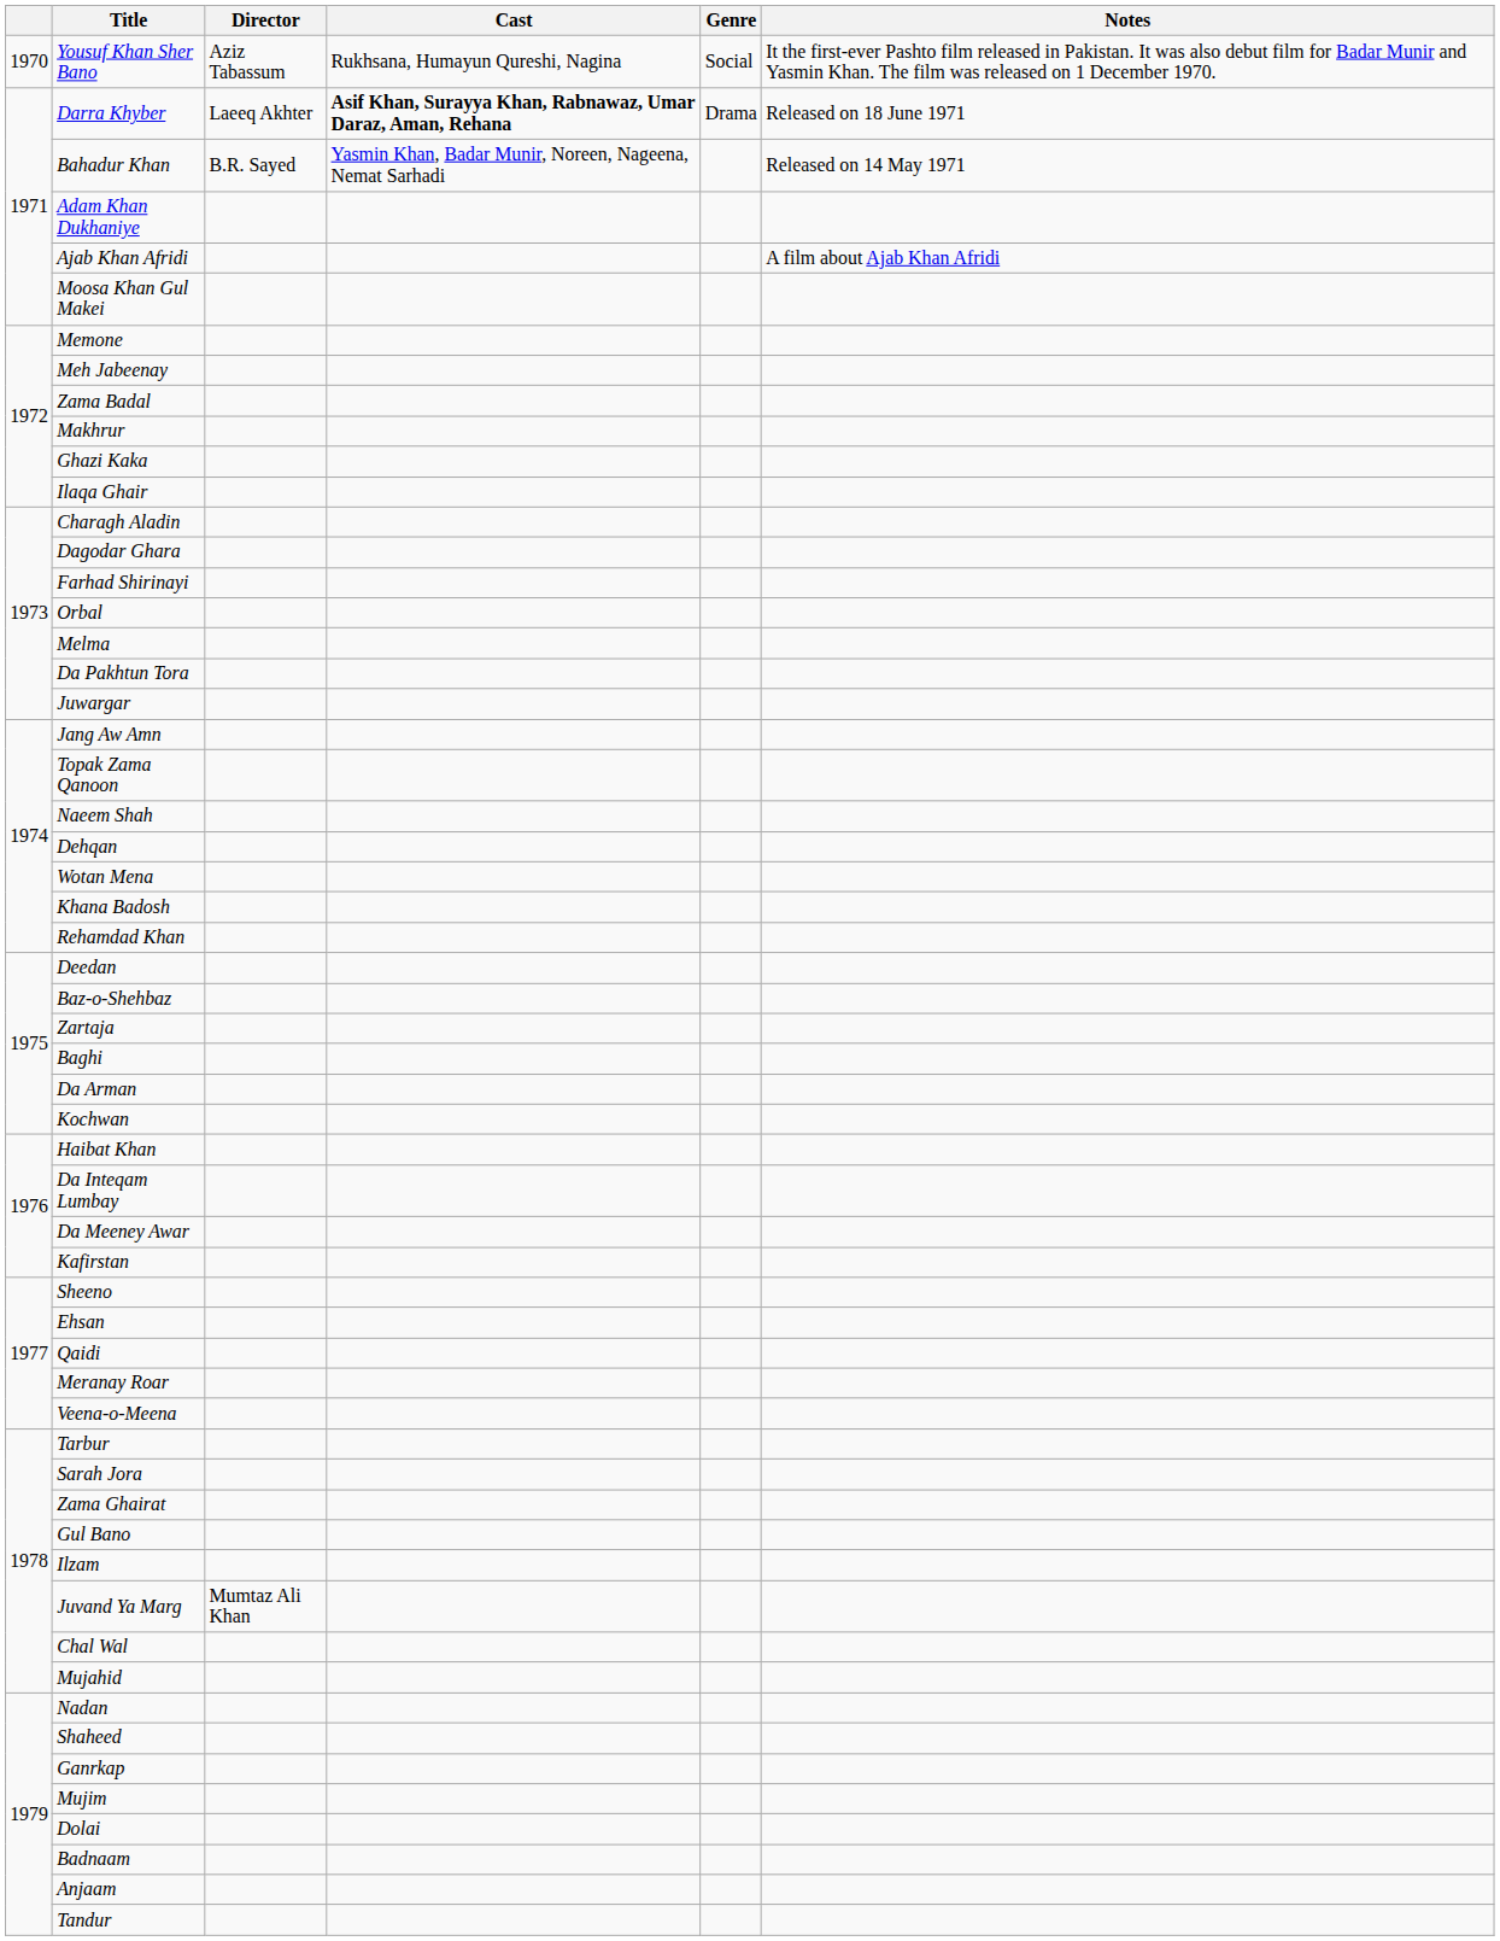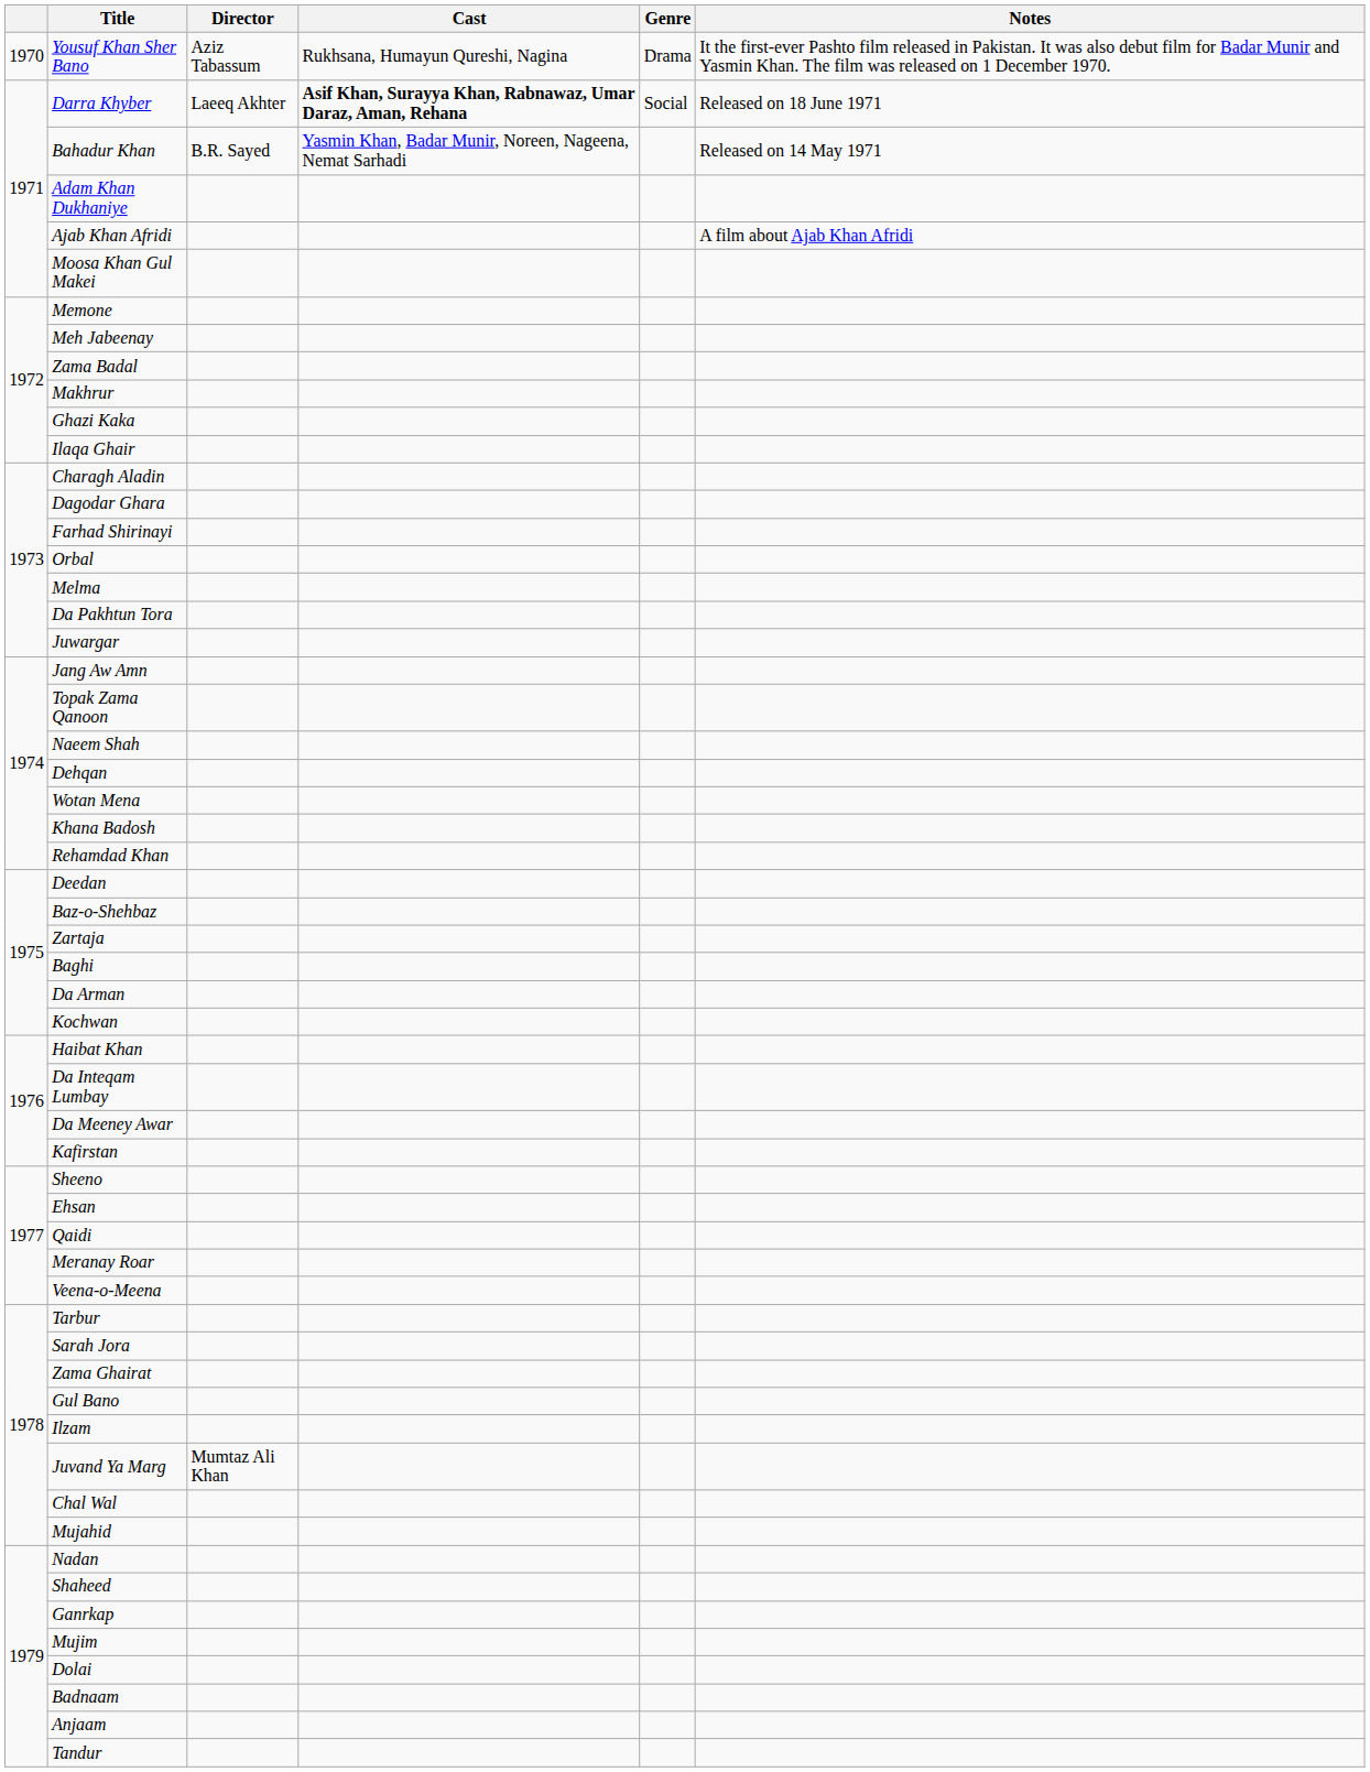Yousuf Khan Sher Bano | Genre: Social -> Drama
Darra Khyber | Genre: Drama -> Social
